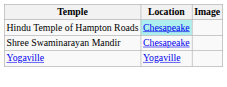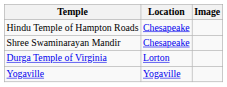Hindu Temple of Hampton Roads | Location: paleturquoise background -> no background
+ row: Durga Temple of Virginia | Lorton
